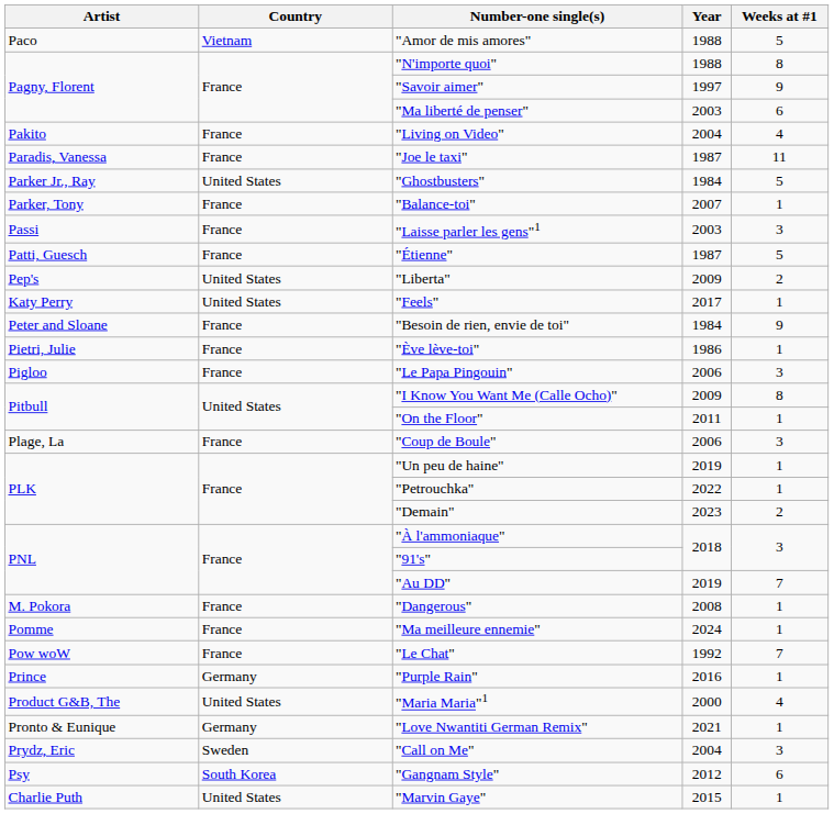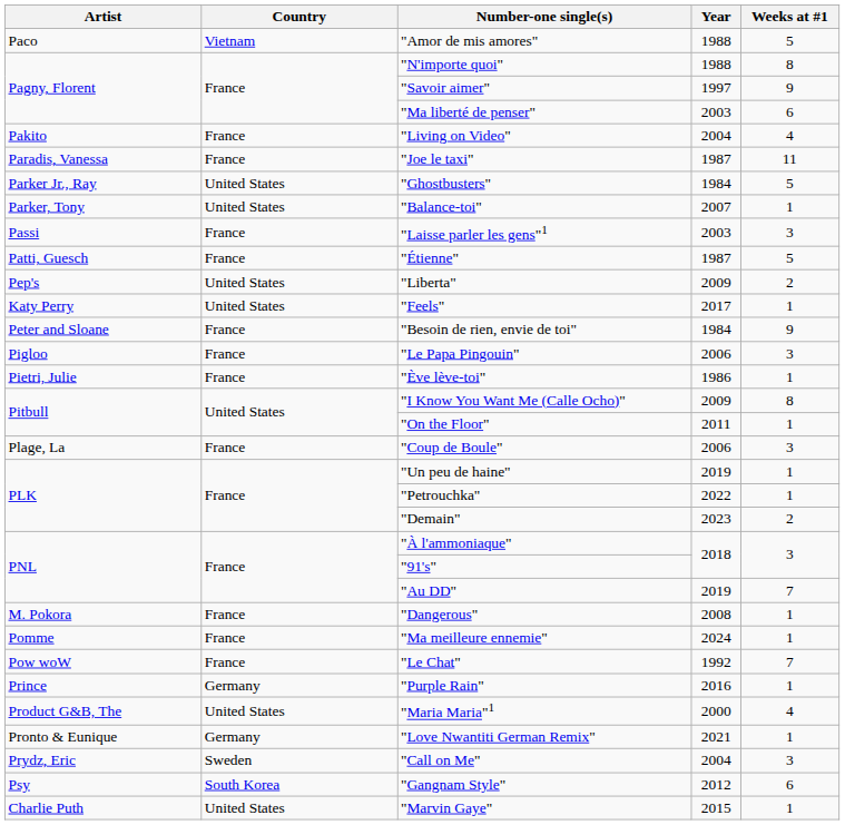"Balance-toi" | Country: France -> United States
rows swapped: "Ève lève-toi" <-> "Le Papa Pingouin"
